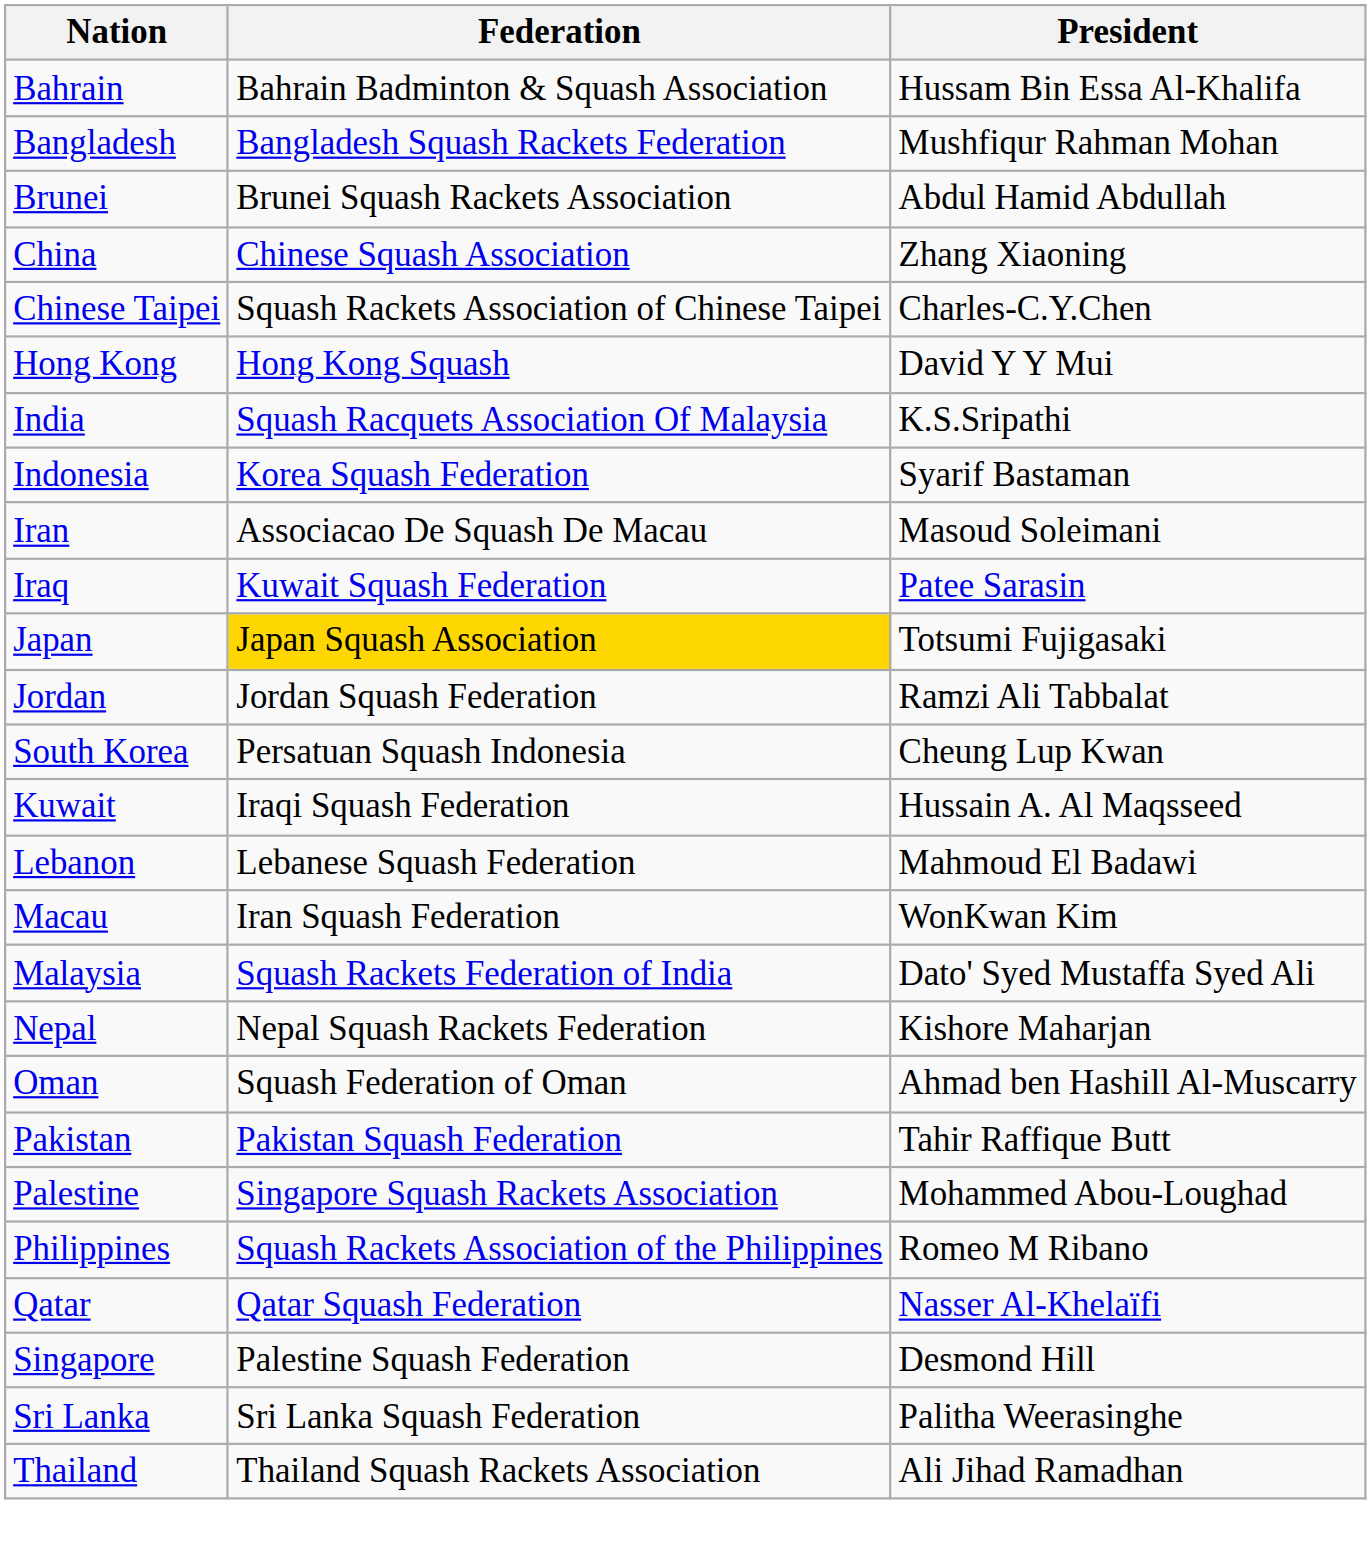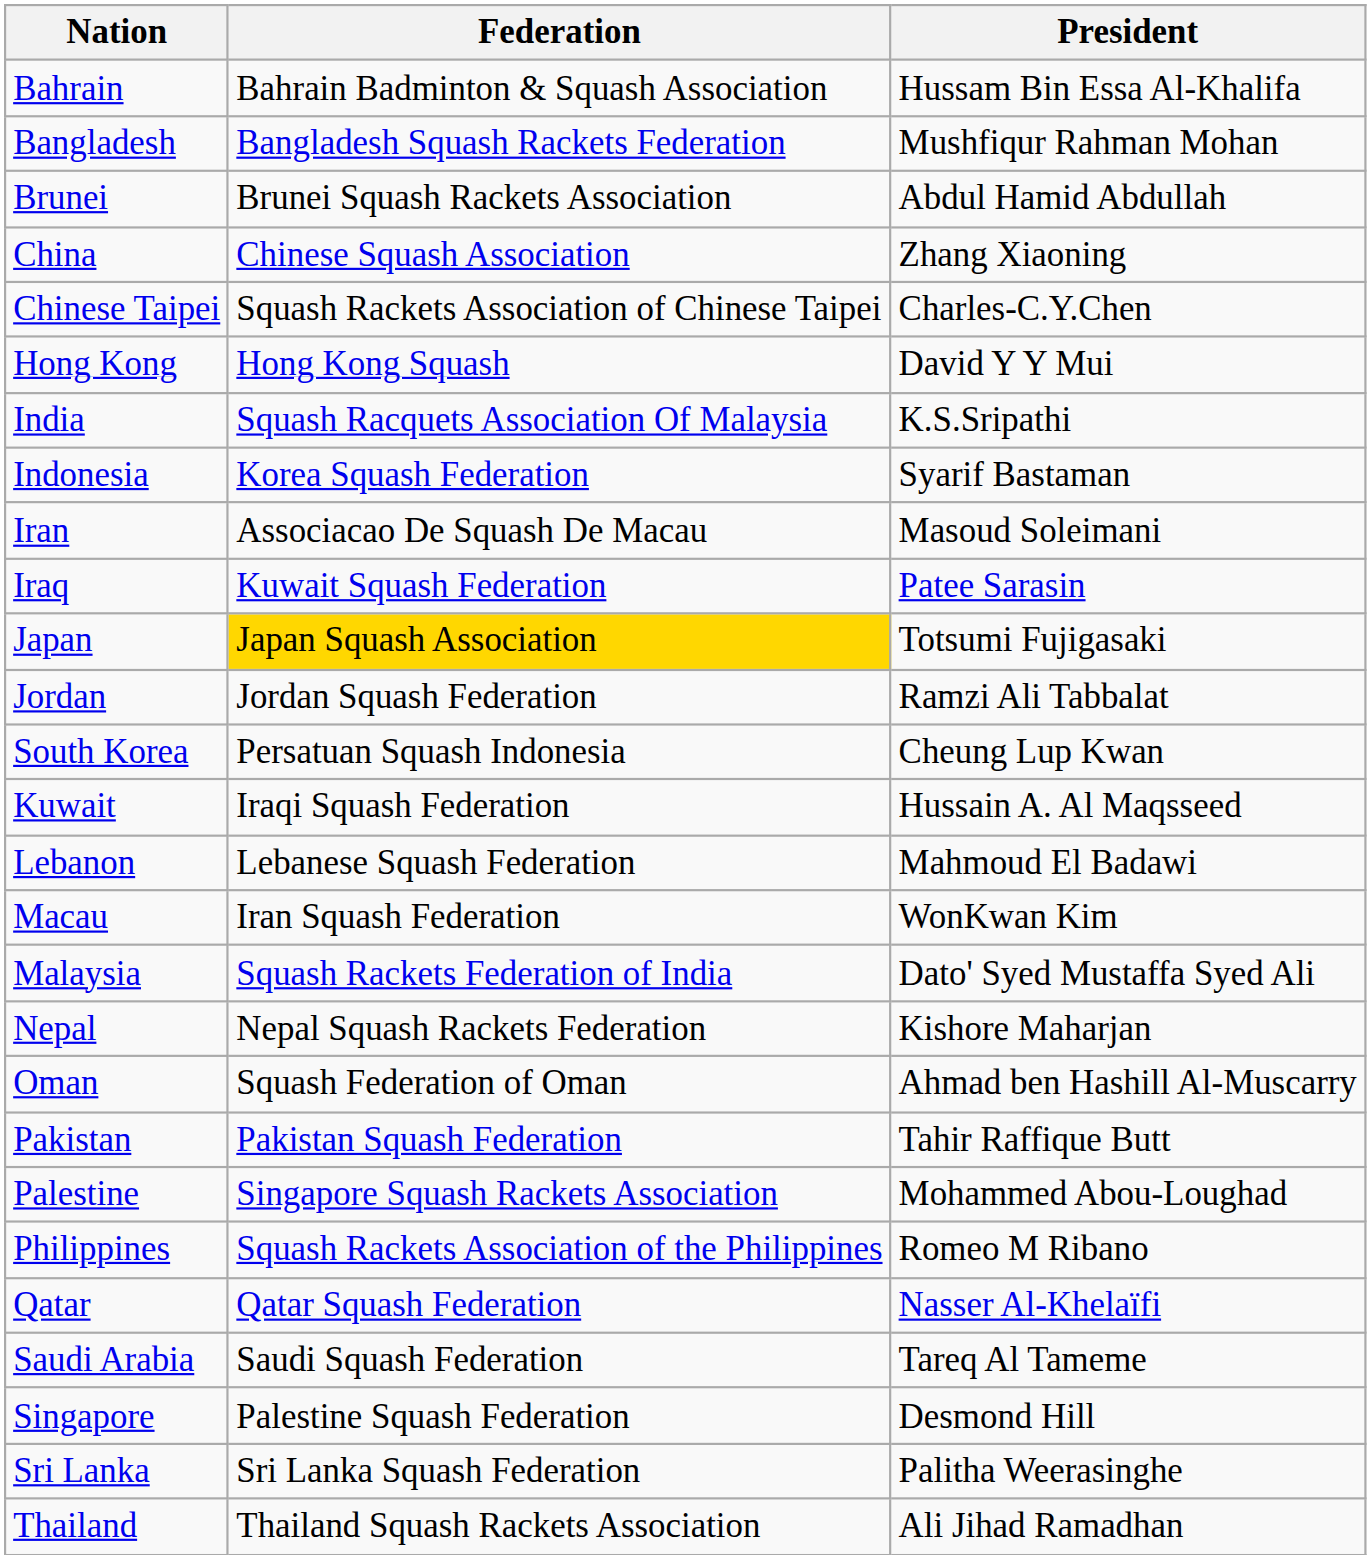+ row: Saudi Arabia | Saudi Squash Federation | Tareq Al Tameme
